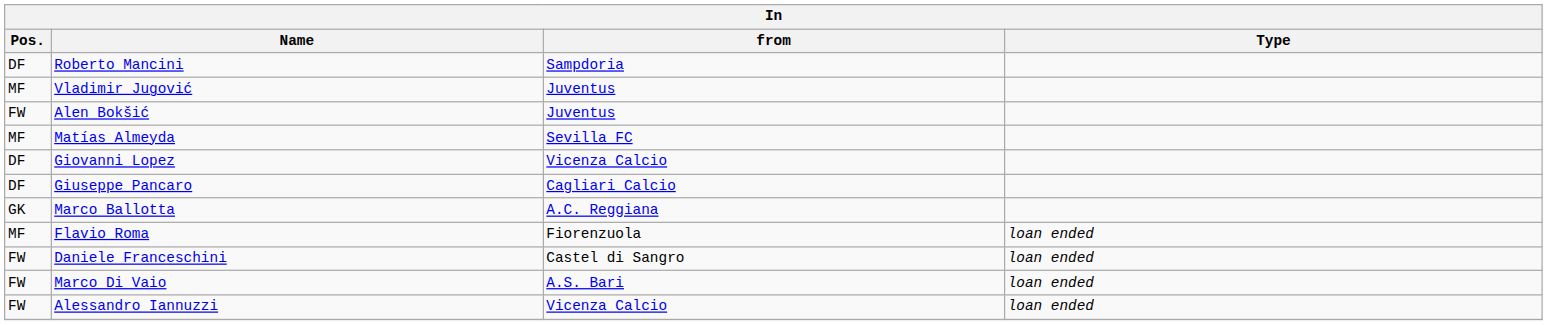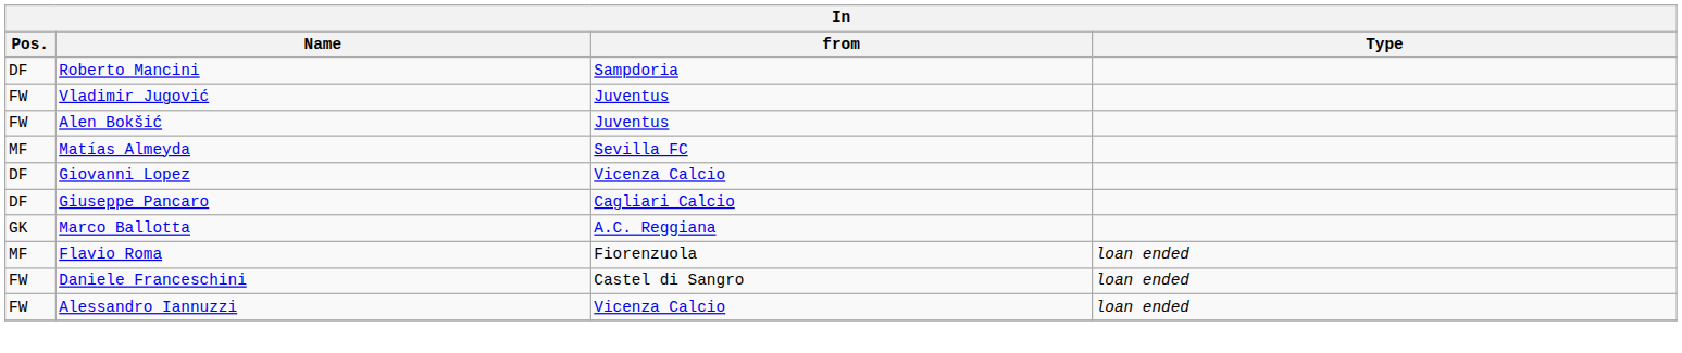Vladimir Jugović | Pos.: MF -> FW
- row: FW | Marco Di Vaio | A.S. Bari | loan ended
